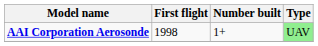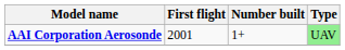AAI Corporation Aerosonde | First flight: 1998 -> 2001
